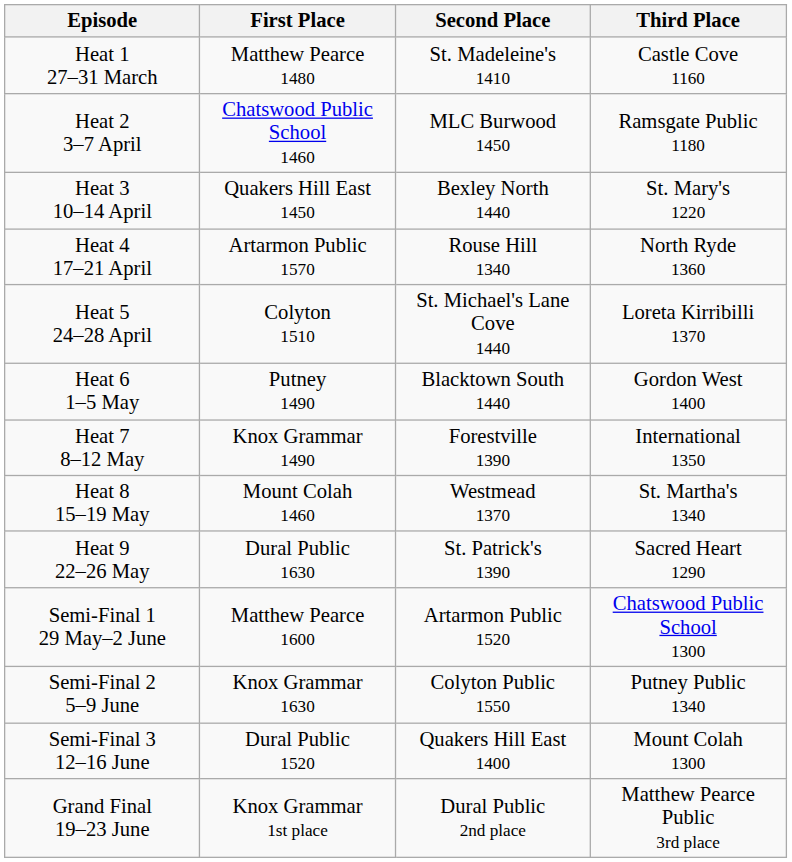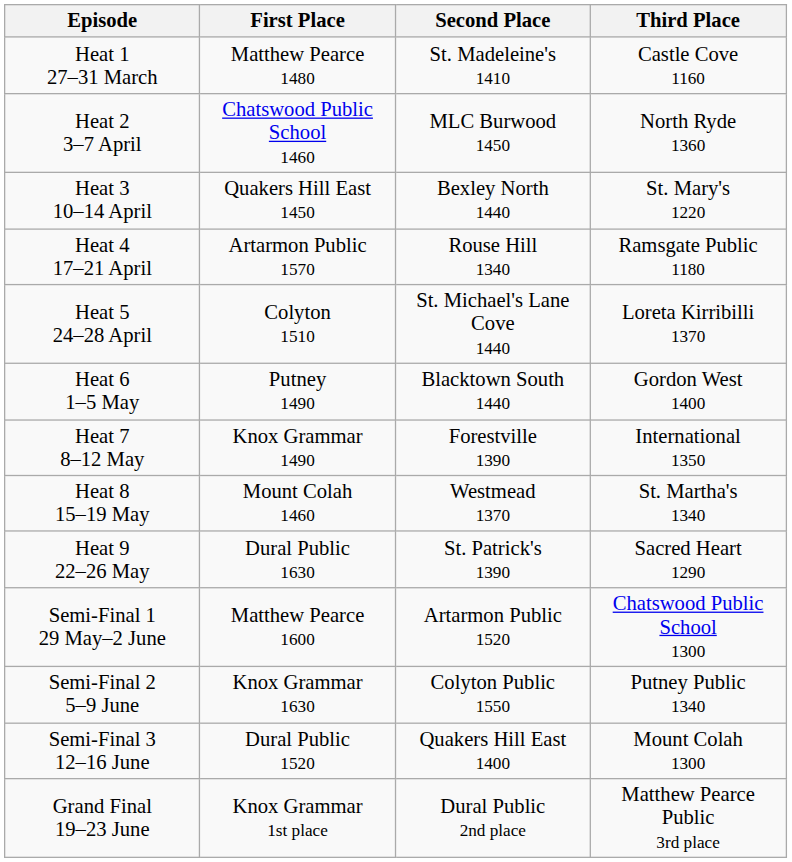Heat 2 3–7 April | Third Place: Ramsgate Public 1180 -> North Ryde 1360
Heat 4 17–21 April | Third Place: North Ryde 1360 -> Ramsgate Public 1180
